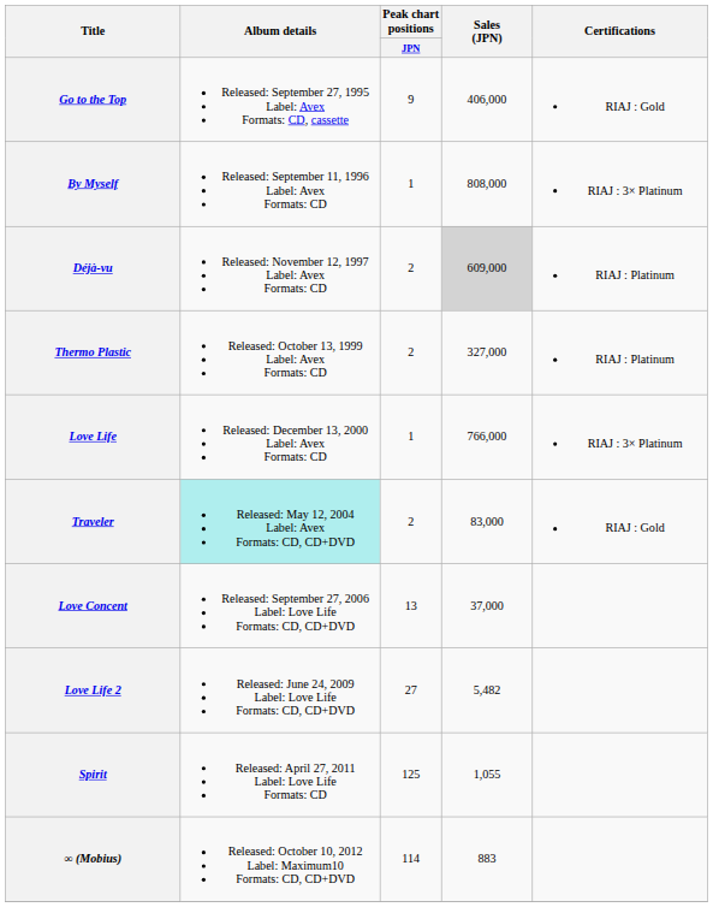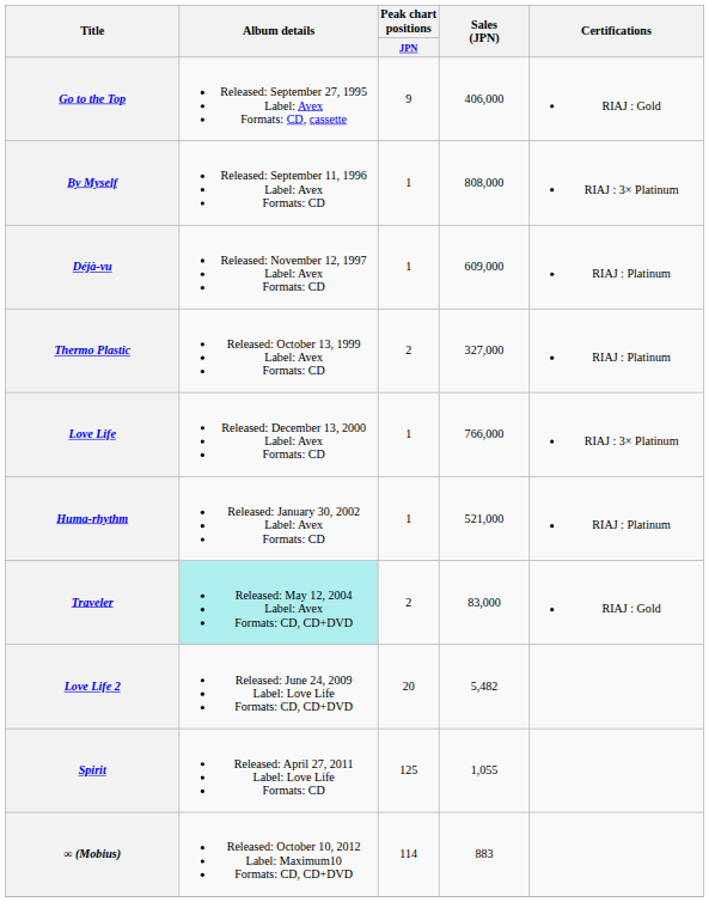Déjà-vu | Peak chart positions / JPN: 2 -> 1
Déjà-vu | Sales (JPN): lightgrey background -> no background
+ row: Huma-rhythm | Released: January 30, 2002 Label: Avex Formats: CD | 1 | 521,000 | RIAJ : Platinum
- row: Love Concent | Released: September 27, 2006 Label: Love Life Formats: CD, CD+DVD | 13 | 37,000
Love Life 2 | Peak chart positions / JPN: 27 -> 20
